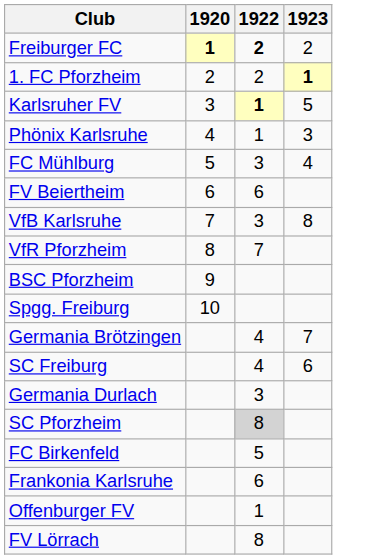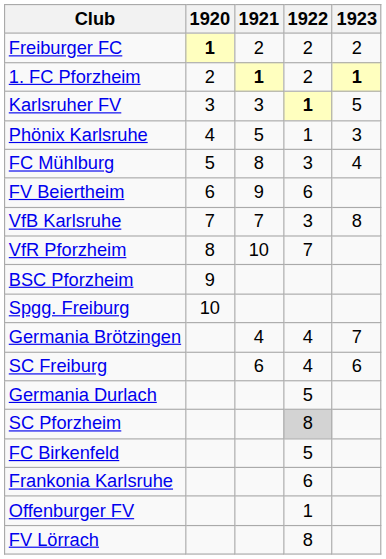+ column: 1921 | 2 | 1 | 3 | 5 | 8 | 9 | 7 | 10 | 4 | 6
Freiburger FC | 1922: bold -> normal
Germania Durlach | 1922: 3 -> 5
